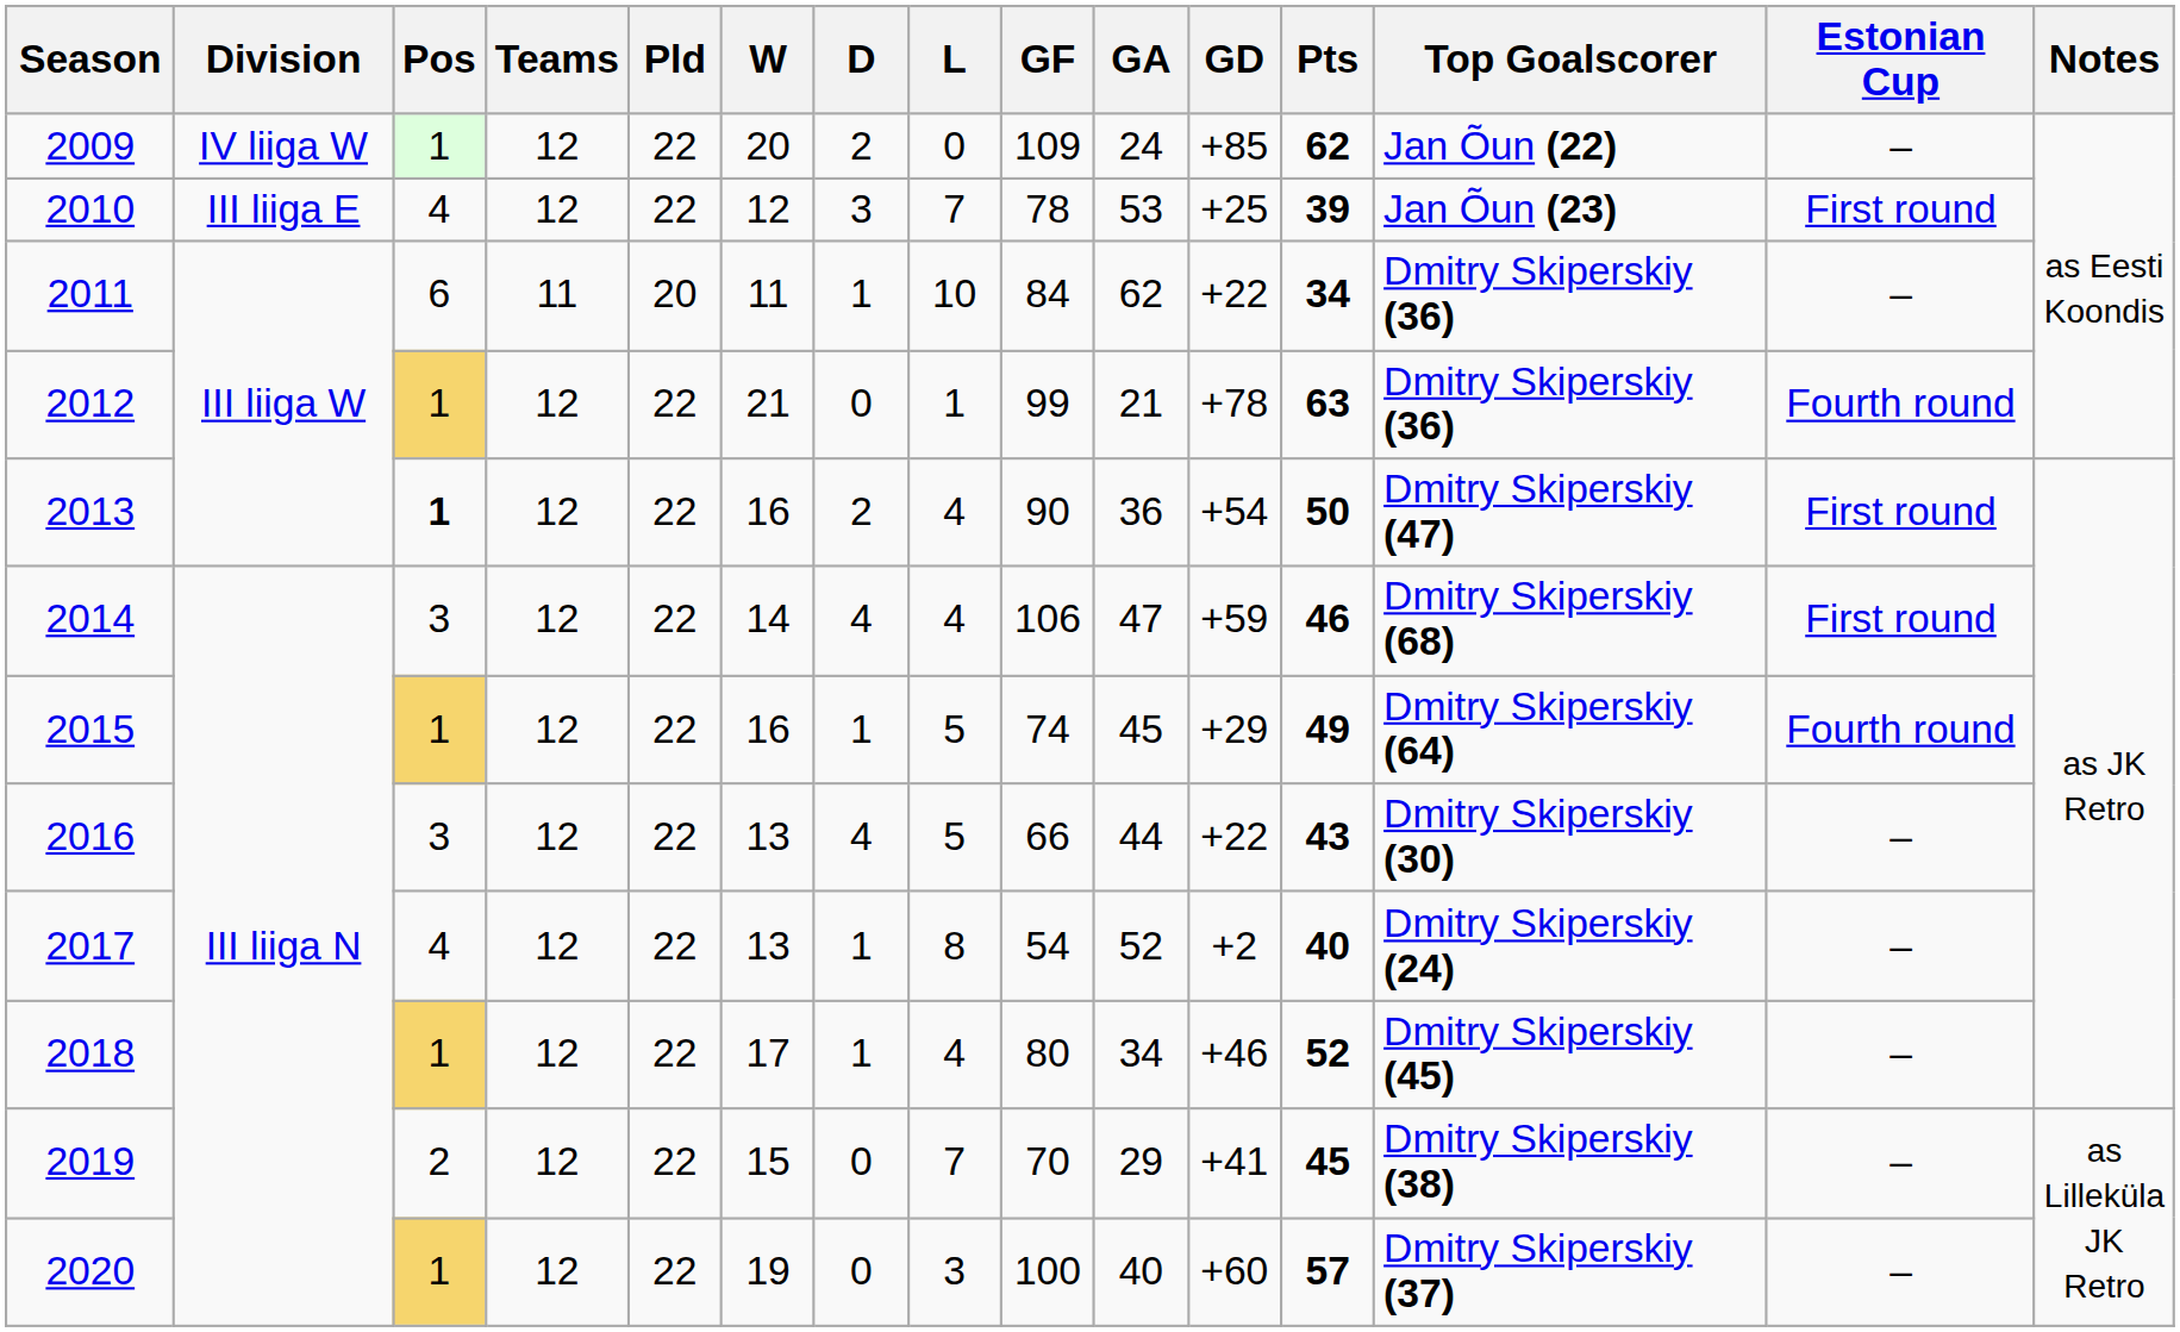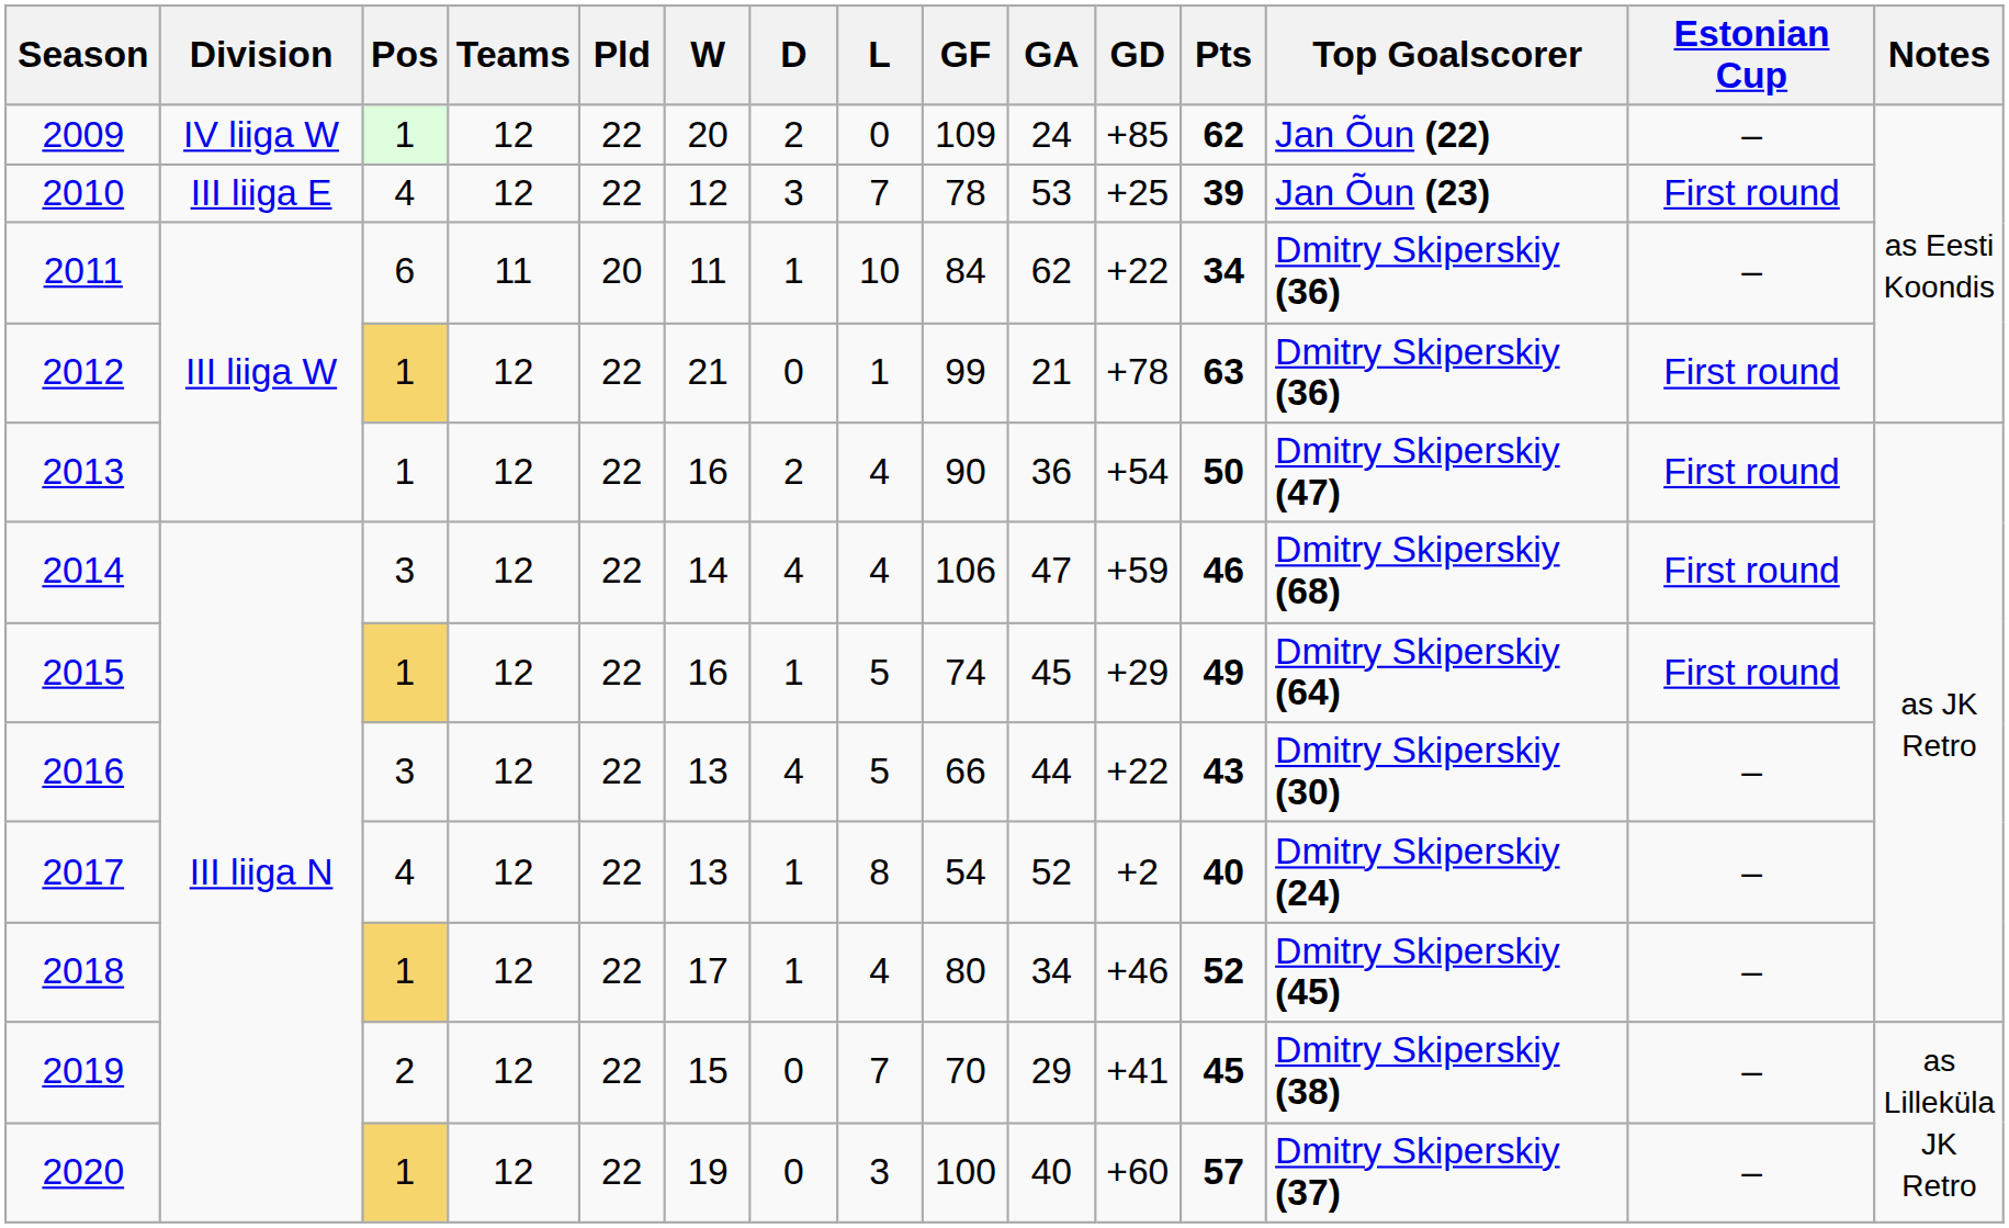2012 | Estonian Cup: Fourth round -> First round
2013 | Pos: bold -> normal
2015 | Estonian Cup: Fourth round -> First round
